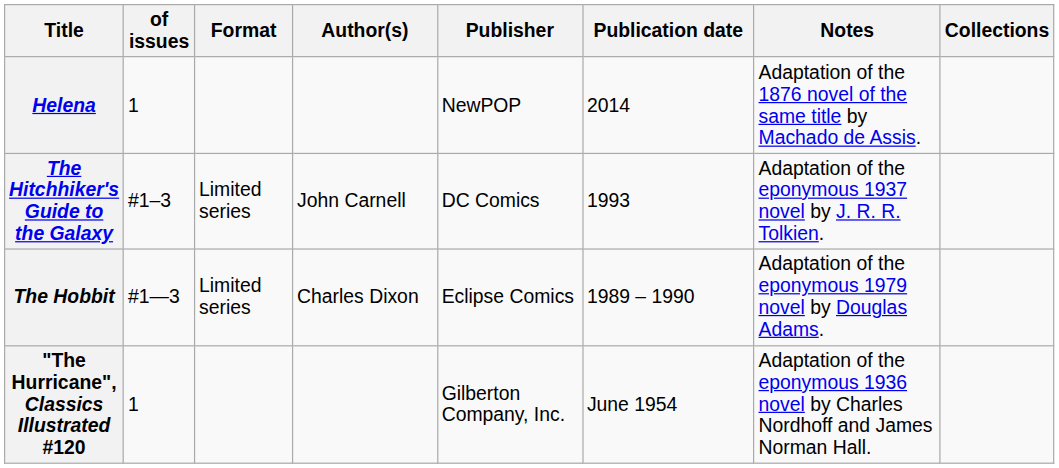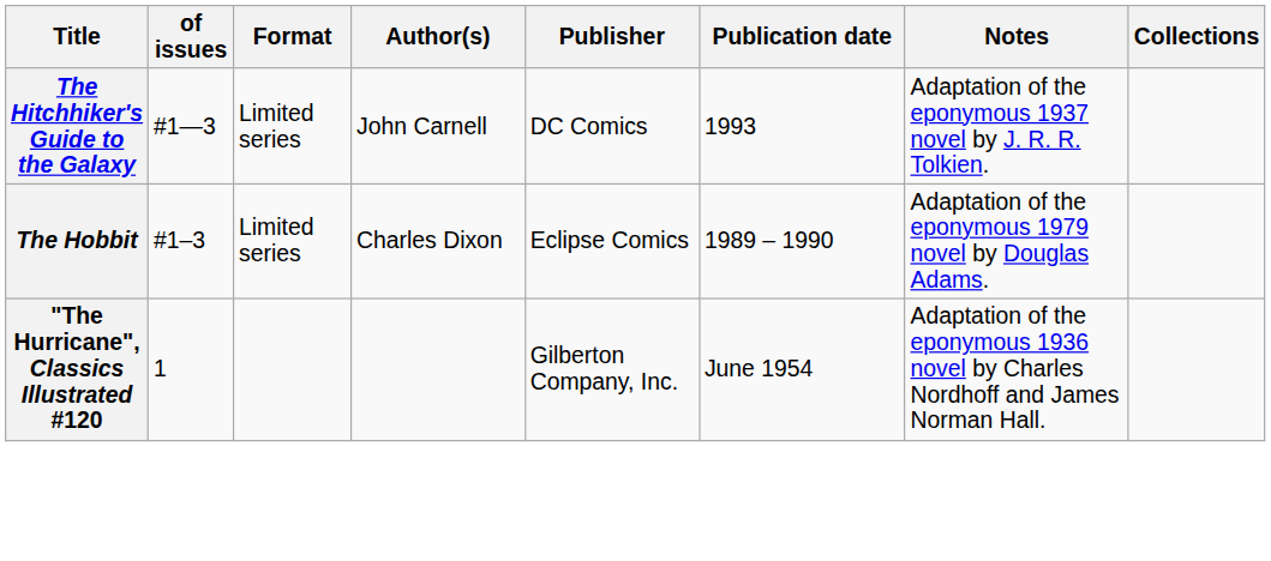- row: Helena | 1 | NewPOP | 2014 | Adaptation of the 1876 novel of the same title by Machado de Assis.
The Hitchhiker's Guide to the Galaxy | of issues: #1–3 -> #1—3
The Hobbit | of issues: #1—3 -> #1–3
